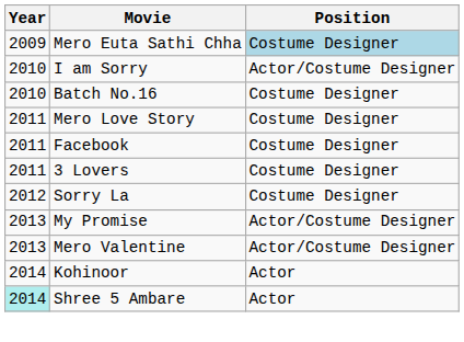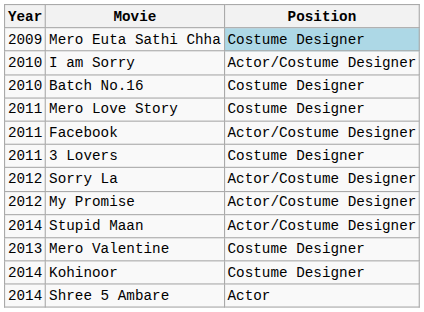Facebook | Position: Costume Designer -> Actor/Costume Designer
Sorry La | Position: Costume Designer -> Actor/Costume Designer
My Promise | Year: 2013 -> 2012
+ row: 2014 | Stupid Maan | Actor/Costume Designer
Mero Valentine | Position: Actor/Costume Designer -> Costume Designer
Kohinoor | Position: Actor -> Costume Designer
Shree 5 Ambare | Year: paleturquoise background -> no background
